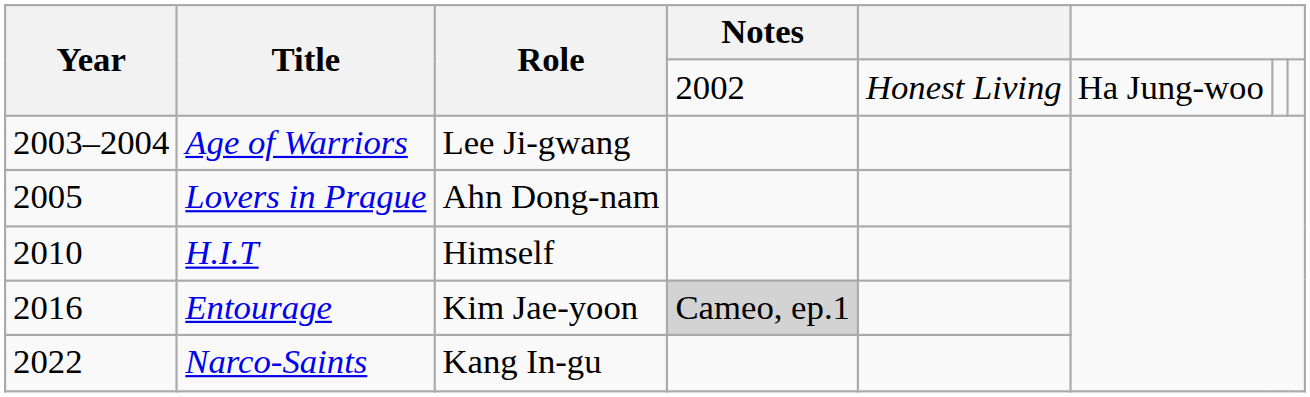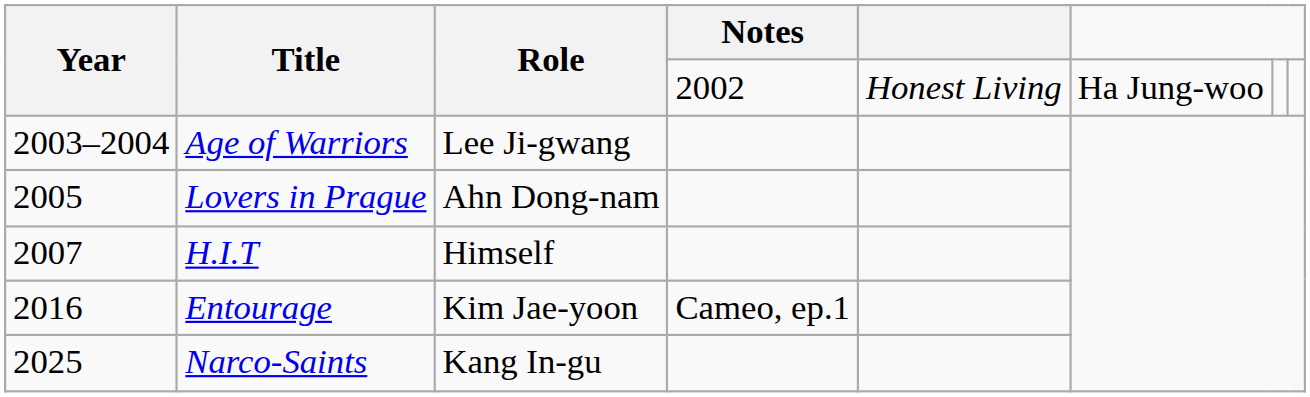H.I.T | Year: 2010 -> 2007
Entourage | Notes: lightgrey background -> no background
Narco-Saints | Year: 2022 -> 2025
